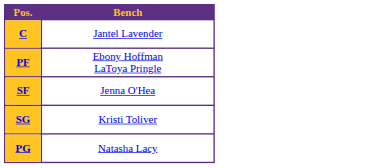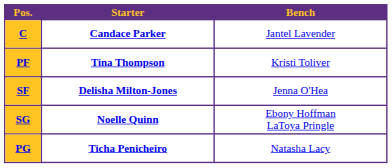+ column: Starter | Candace Parker | Tina Thompson | Delisha Milton-Jones | Noelle Quinn | Ticha Penicheiro
PF | Bench: Ebony Hoffman LaToya Pringle -> Kristi Toliver
SG | Bench: Kristi Toliver -> Ebony Hoffman LaToya Pringle
